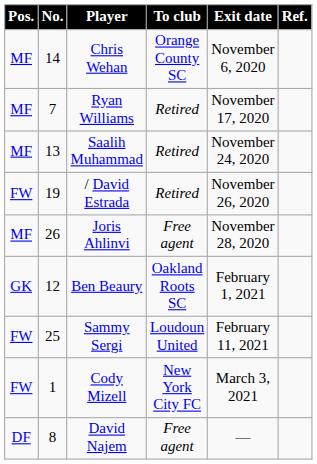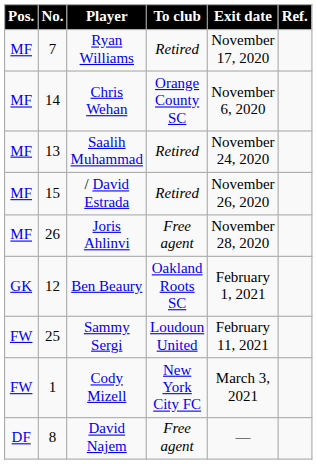rows swapped: Chris Wehan <-> Ryan Williams
/ David Estrada | Pos.: FW -> MF
/ David Estrada | No.: 19 -> 15
